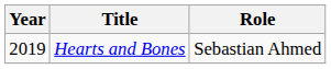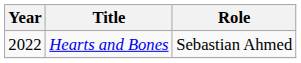Hearts and Bones | Year: 2019 -> 2022
